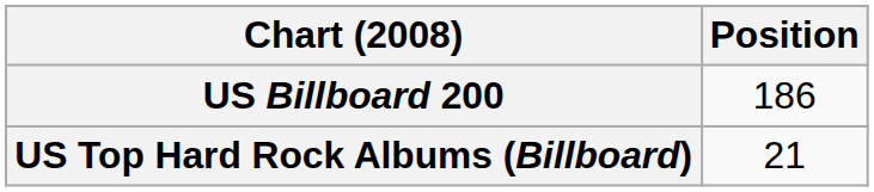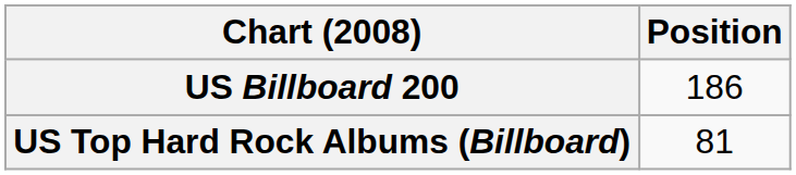US Top Hard Rock Albums (Billboard) | Position: 21 -> 81
